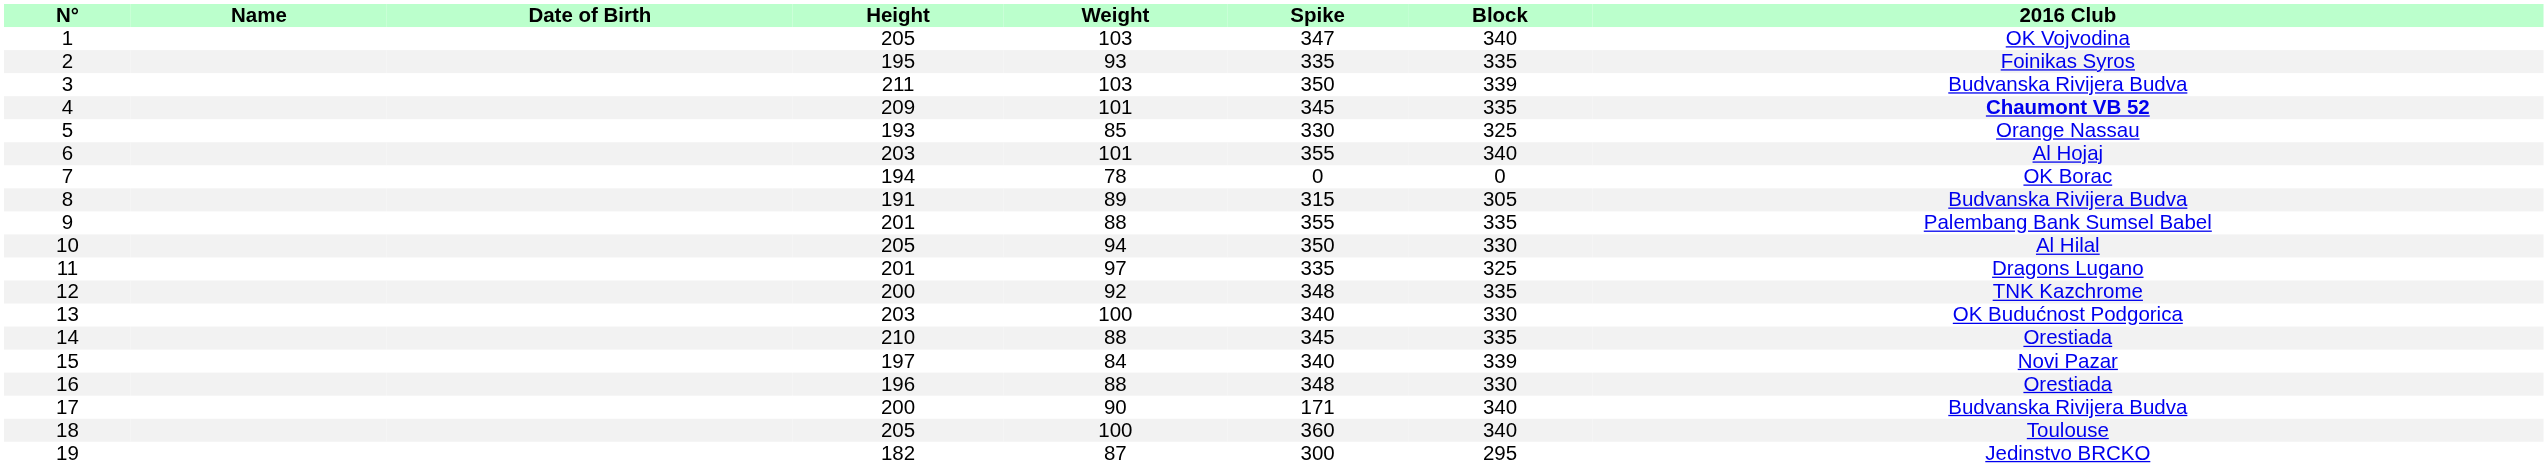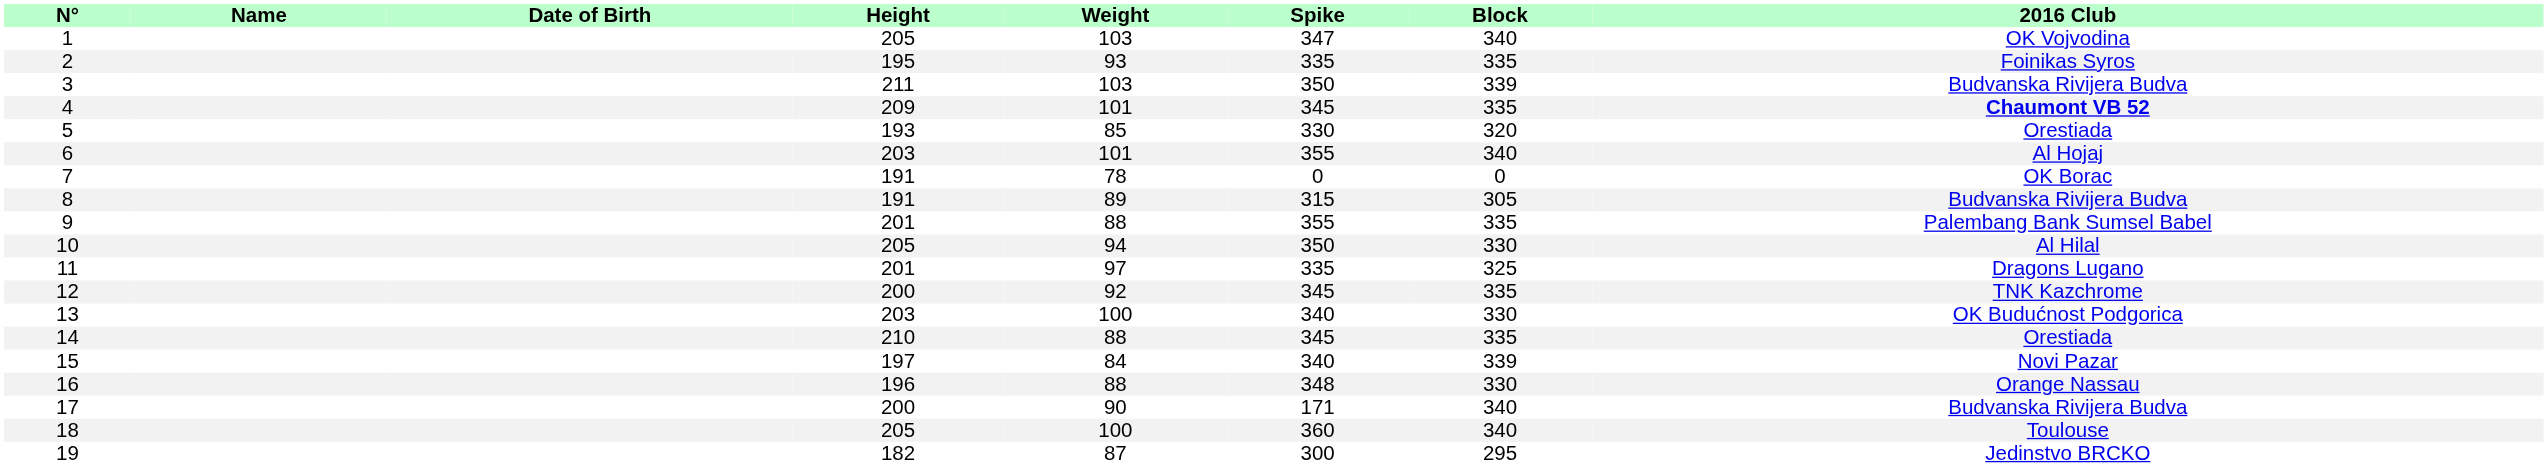5 | Block: 325 -> 320
5 | 2016 Club: Orange Nassau -> Orestiada
7 | Height: 194 -> 191
12 | Spike: 348 -> 345
16 | 2016 Club: Orestiada -> Orange Nassau
